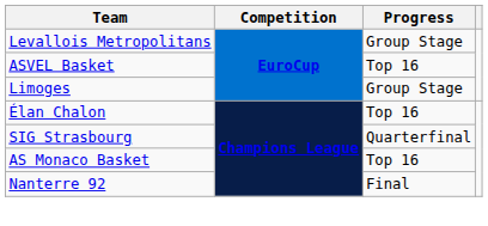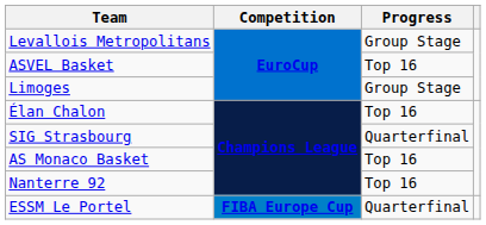Nanterre 92 | Progress: Final -> Top 16
+ row: ESSM Le Portel | FIBA Europe Cup | Quarterfinal
